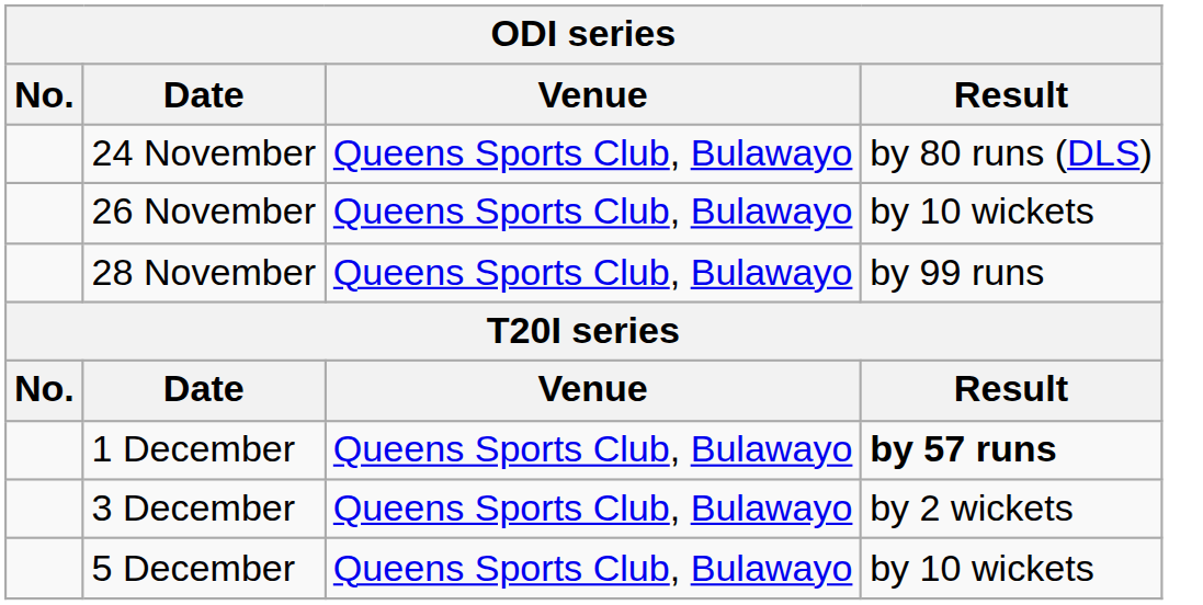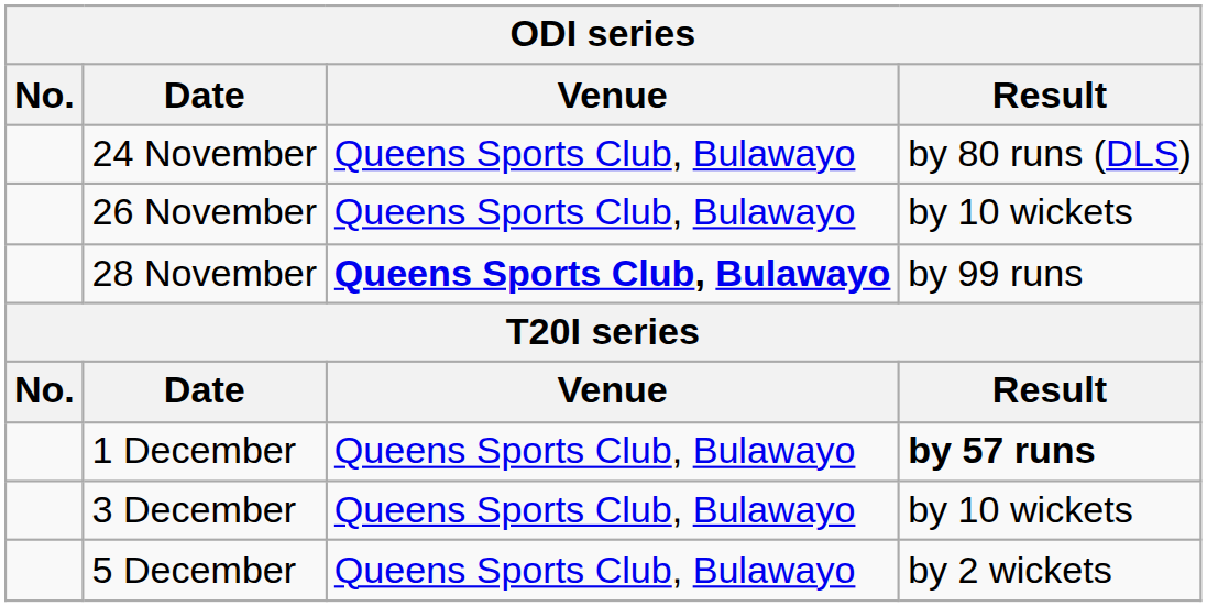28 November | Venue: normal -> bold
3 December | Result: by 2 wickets -> by 10 wickets
5 December | Result: by 10 wickets -> by 2 wickets
